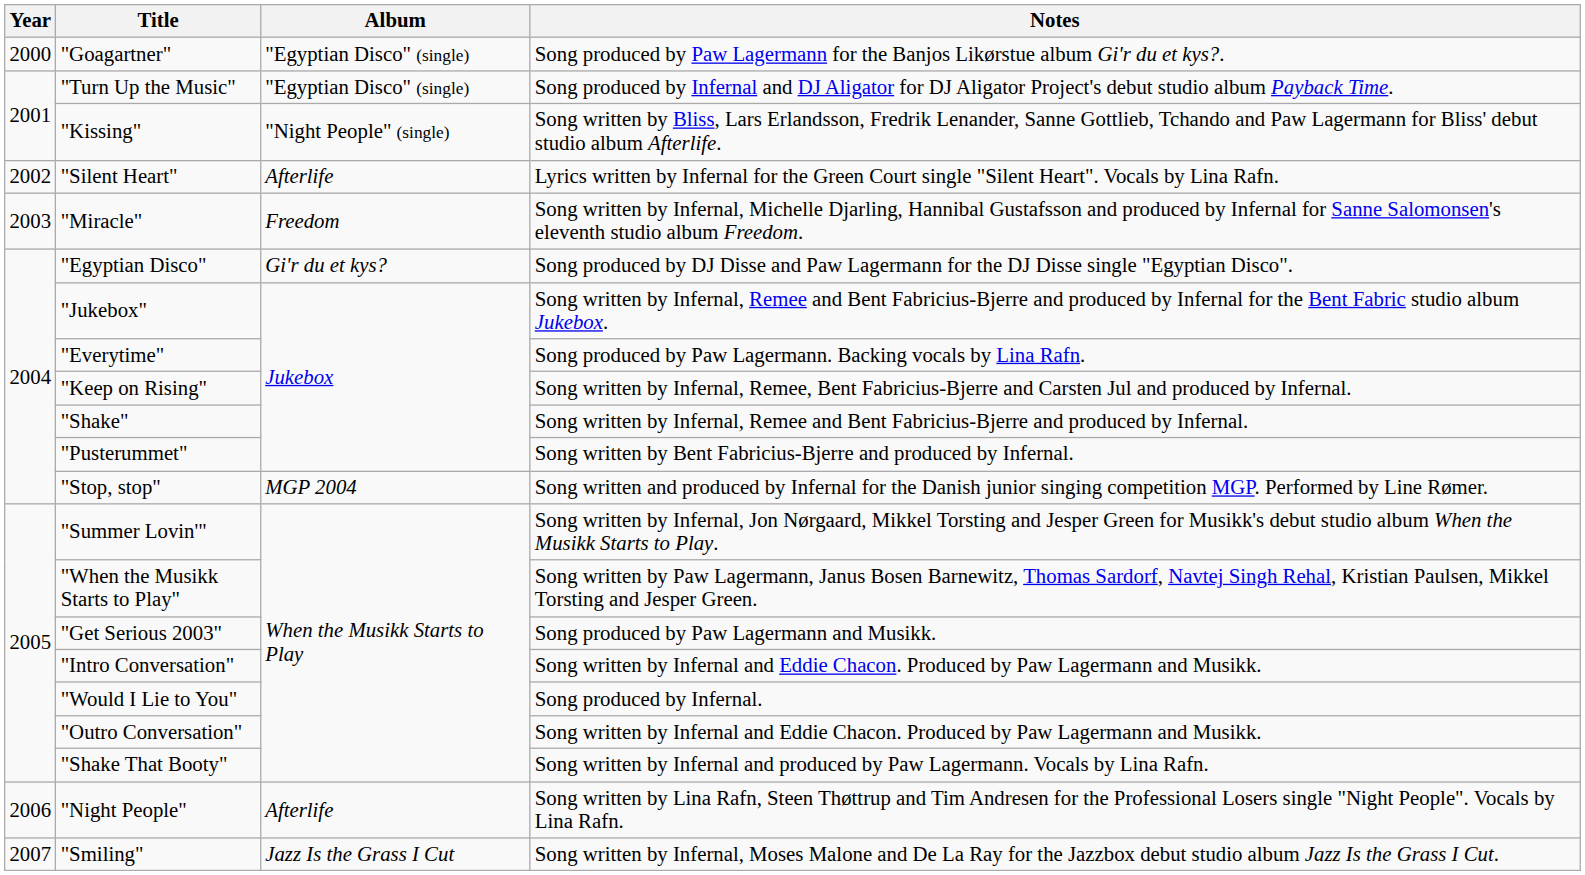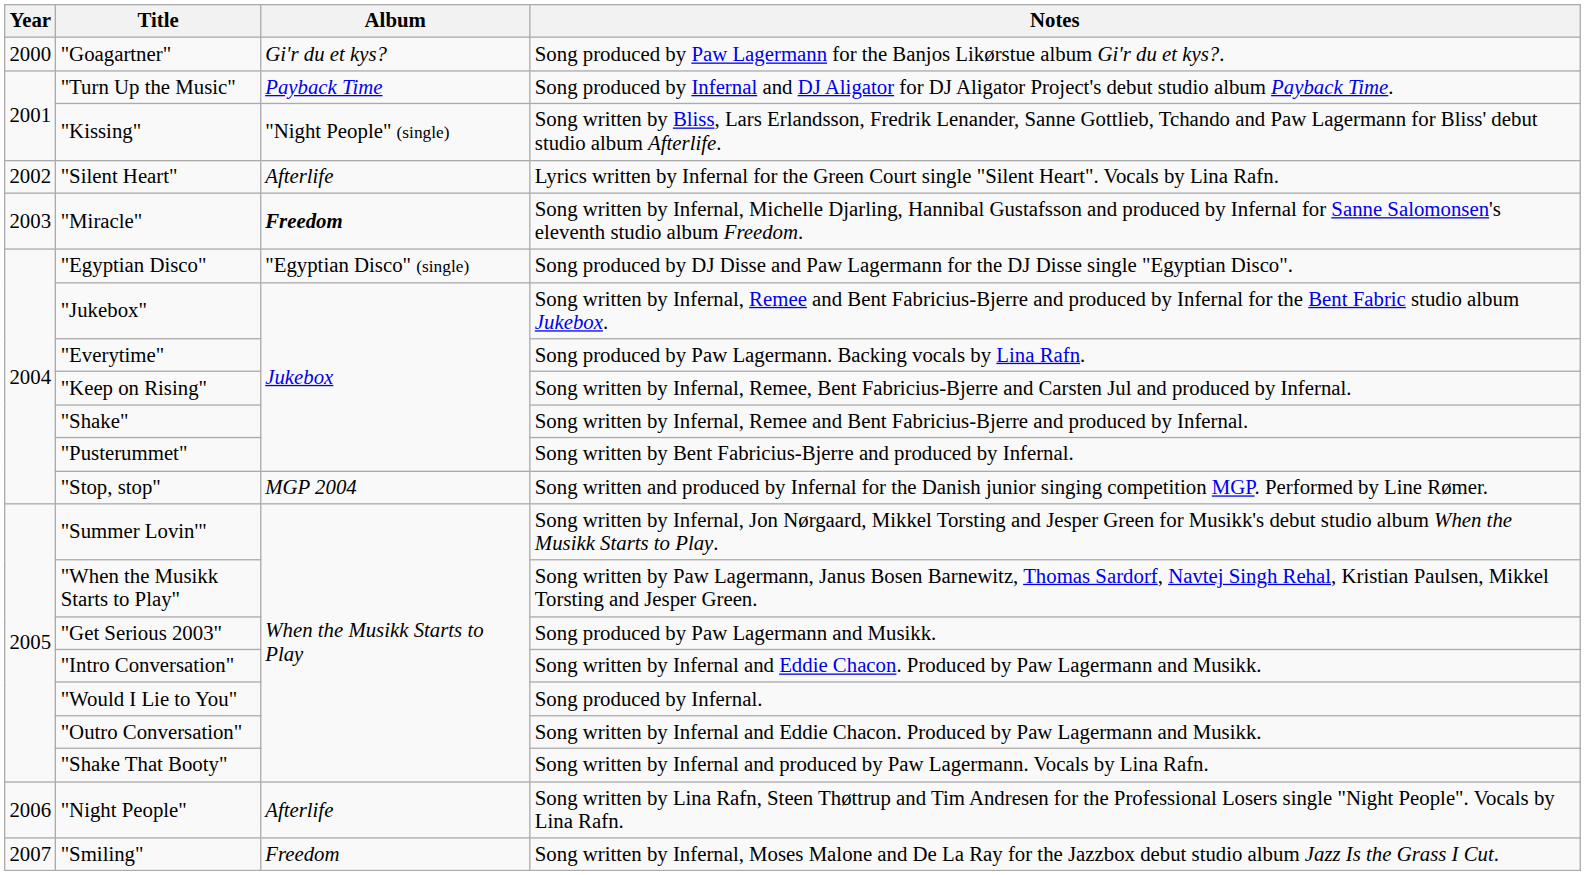"Goagartner" | Album: "Egyptian Disco" (single) -> Gi'r du et kys?
"Turn Up the Music" | Album: "Egyptian Disco" (single) -> Payback Time
"Miracle" | Album: normal -> bold
"Egyptian Disco" | Album: Gi'r du et kys? -> "Egyptian Disco" (single)
"Smiling" | Album: Jazz Is the Grass I Cut -> Freedom
